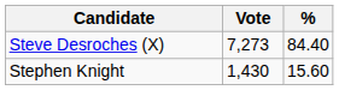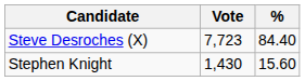Steve Desroches (X) | Vote: 7,273 -> 7,723
